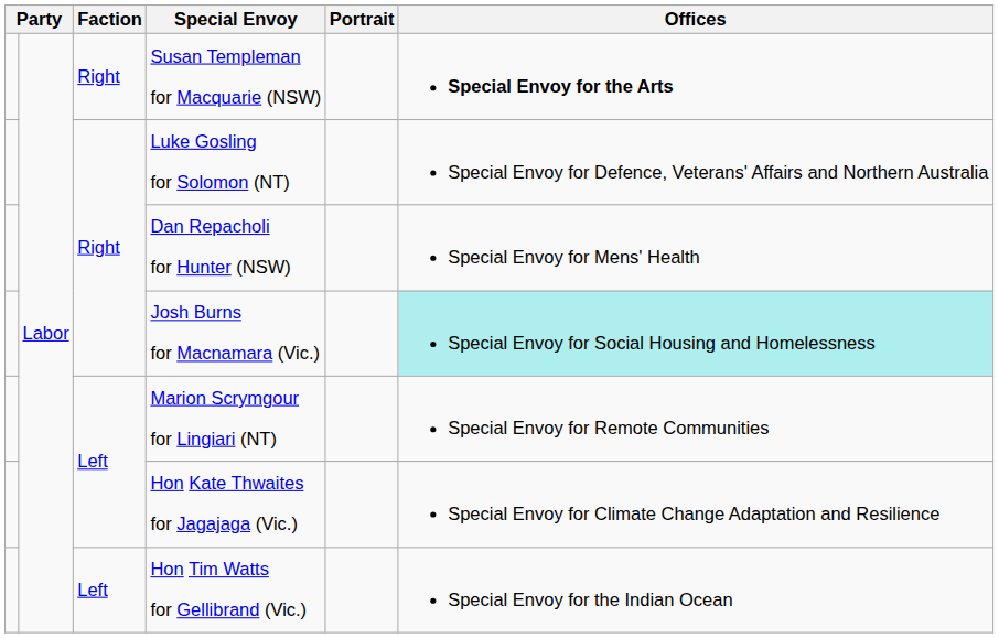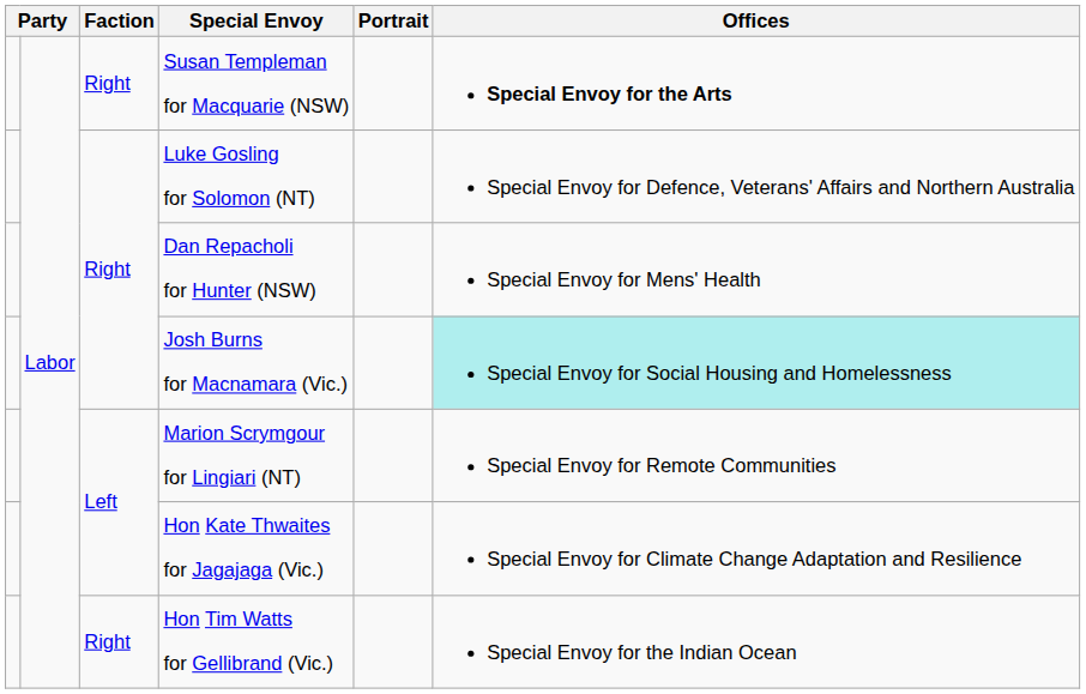Hon Tim Watts for Gellibrand (Vic.) | Faction: Left -> Right
